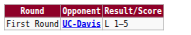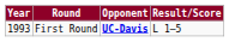+ column: Year | 1993
